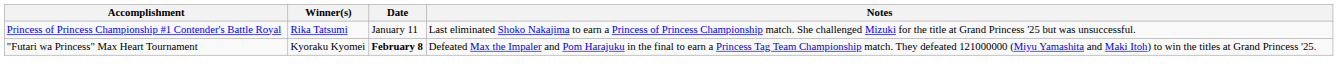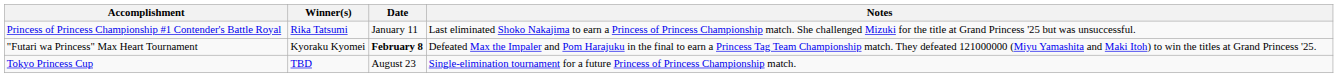+ row: Tokyo Princess Cup | TBD | August 23 | Single-elimination tournament for a future Princess of Princess Championship match.
